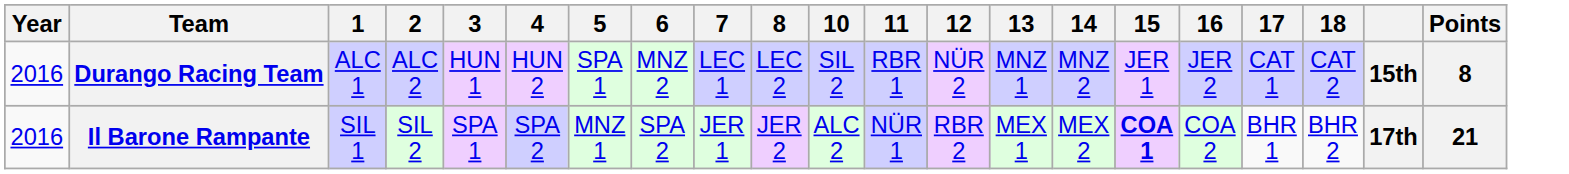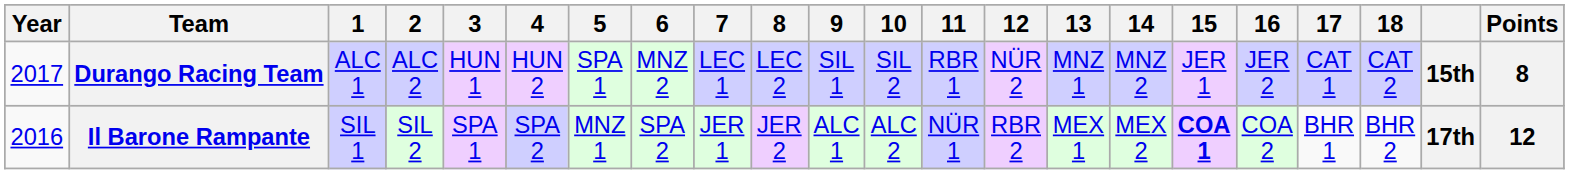+ column: 9 | SIL 1 | ALC 1
Durango Racing Team | Year: 2016 -> 2017
Il Barone Rampante | Points: 21 -> 12
